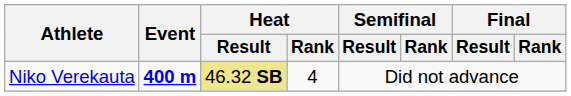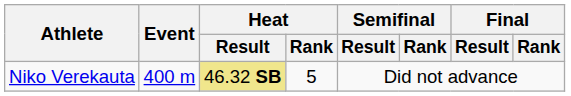Niko Verekauta | Event: bold -> normal
Niko Verekauta | Heat / Rank: 4 -> 5
